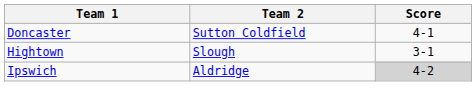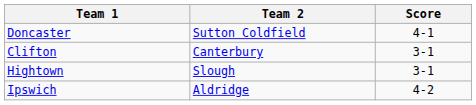+ row: Clifton | Canterbury | 3-1
Ipswich | Score: lightgrey background -> no background
